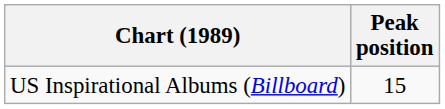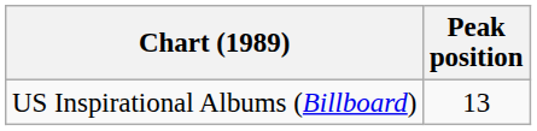US Inspirational Albums (Billboard) | Peak position: 15 -> 13
